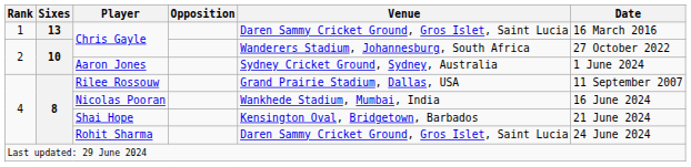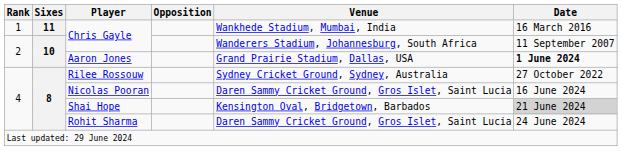1 / Chris Gayle | Sixes: 13 -> 11
1 / Chris Gayle | Venue: Daren Sammy Cricket Ground, Gros Islet, Saint Lucia -> Wankhede Stadium, Mumbai, India
2 / Chris Gayle | Date: 27 October 2022 -> 11 September 2007
Aaron Jones | Venue: Sydney Cricket Ground, Sydney, Australia -> Grand Prairie Stadium, Dallas, USA
Aaron Jones | Date: normal -> bold
Rilee Rossouw | Venue: Grand Prairie Stadium, Dallas, USA -> Sydney Cricket Ground, Sydney, Australia
Rilee Rossouw | Date: 11 September 2007 -> 27 October 2022
Nicolas Pooran | Venue: Wankhede Stadium, Mumbai, India -> Daren Sammy Cricket Ground, Gros Islet, Saint Lucia
Shai Hope | Date: no background -> lightgrey background
